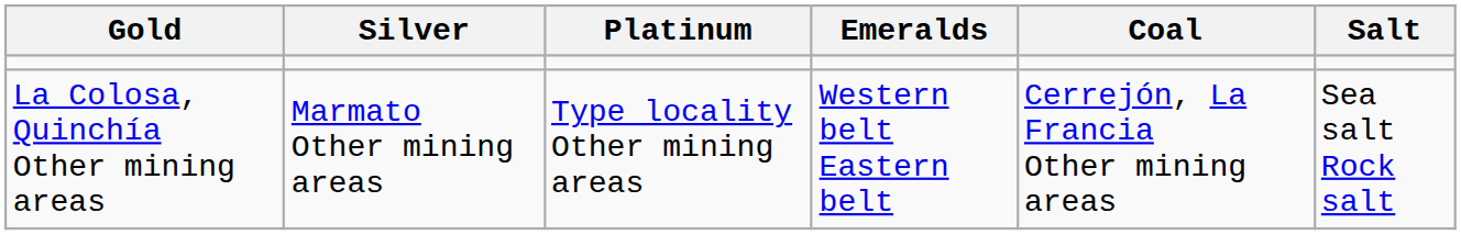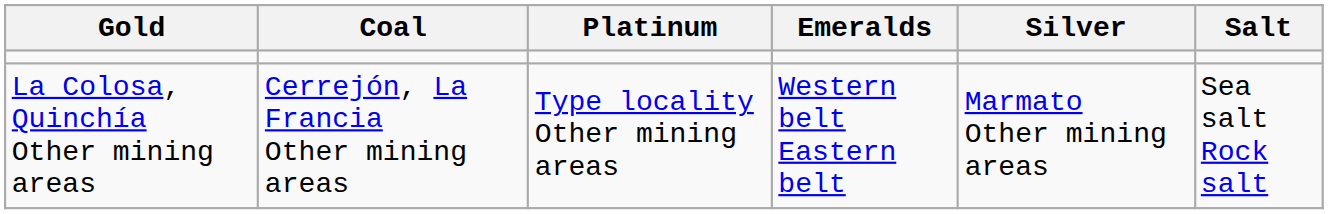columns swapped: Silver <-> Coal
